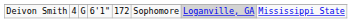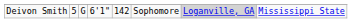Deivon Smith | column 2: 4 -> 5
Deivon Smith | column 5: 172 -> 142
